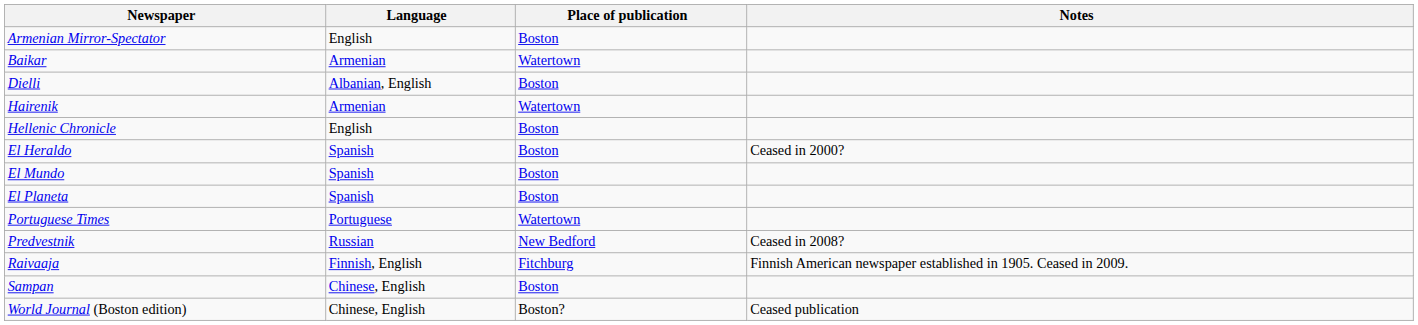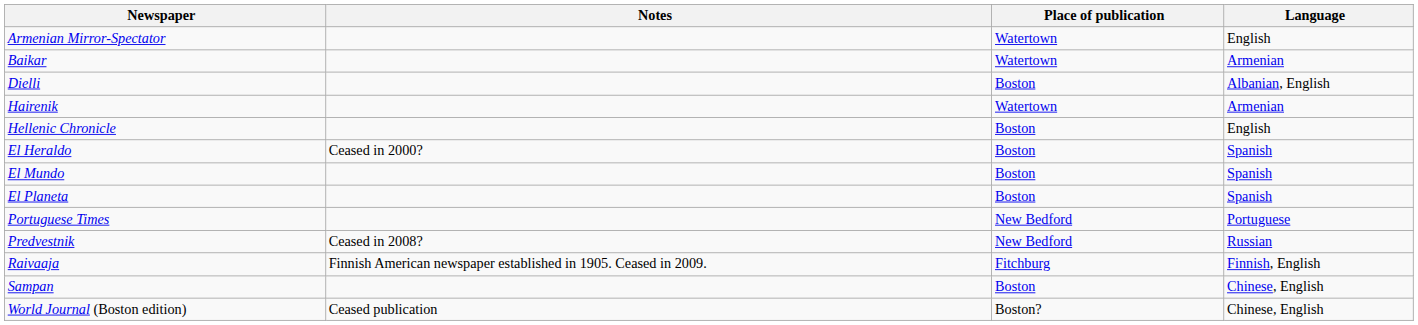columns swapped: Language <-> Notes
Armenian Mirror-Spectator | Place of publication: Boston -> Watertown
Portuguese Times | Place of publication: Watertown -> New Bedford
